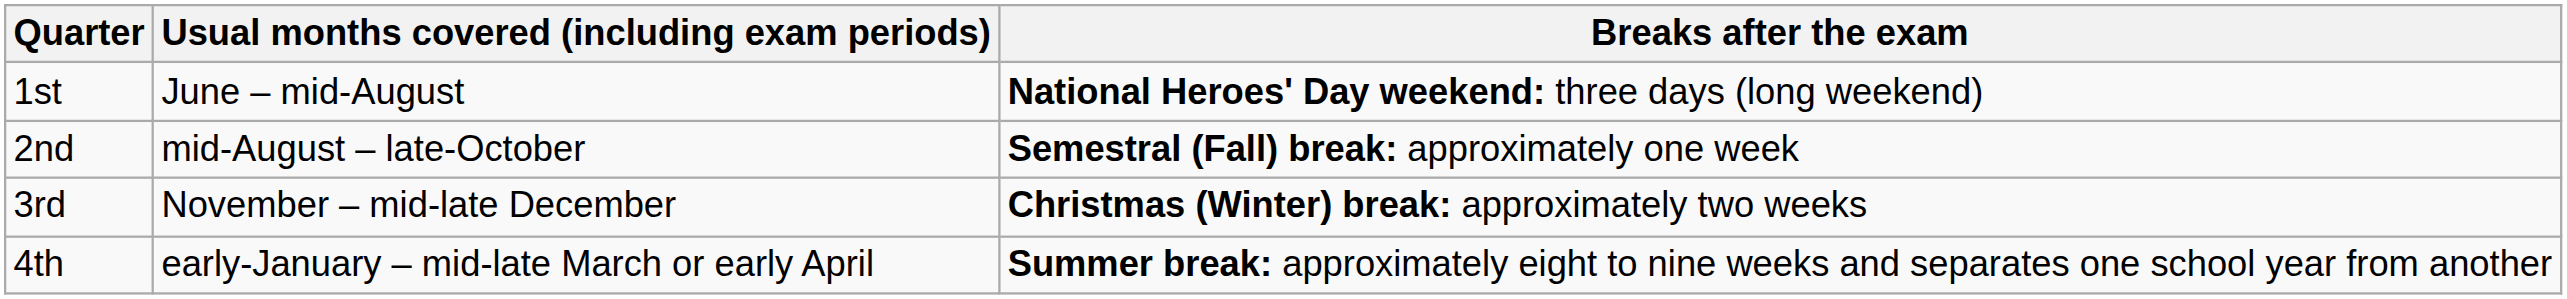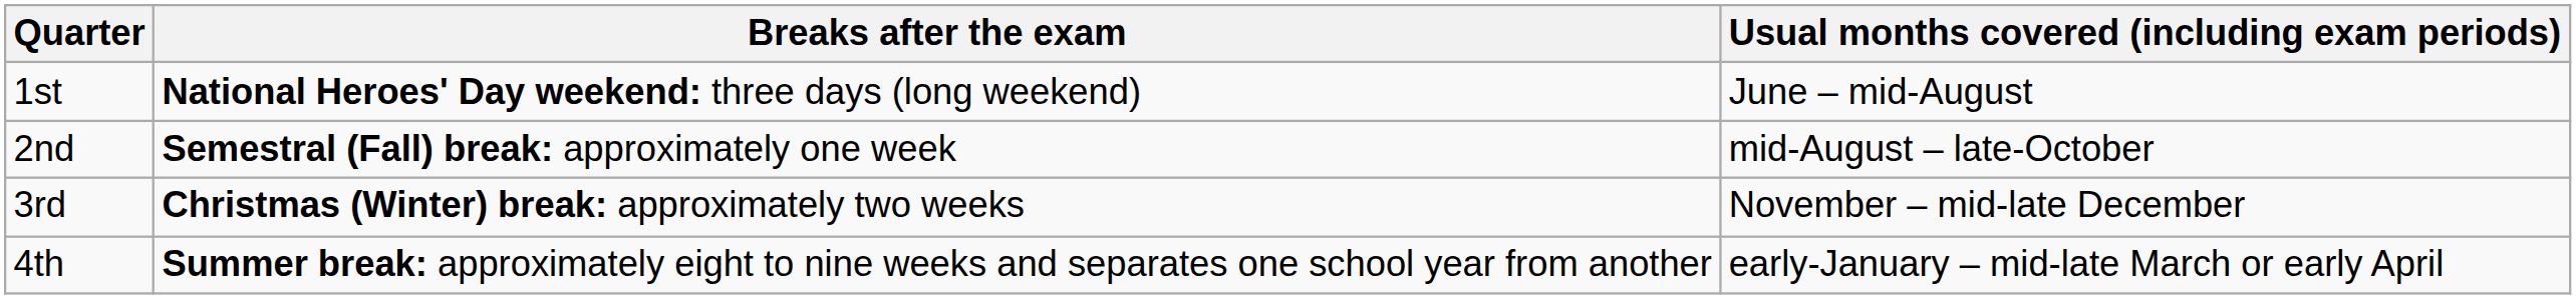columns swapped: Usual months covered (including exam periods) <-> Breaks after the exam
